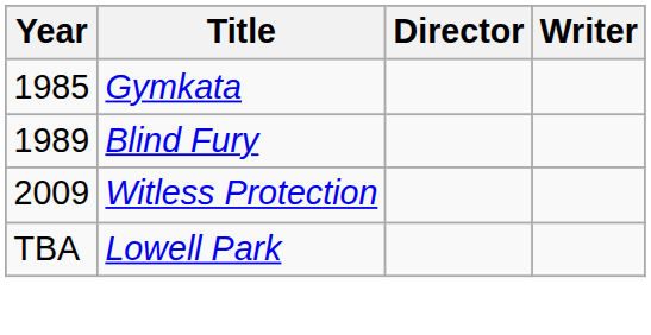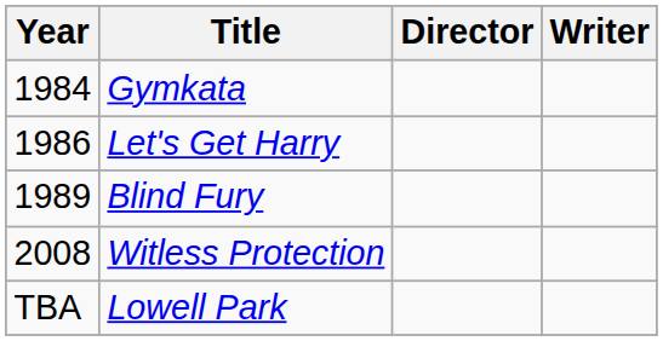Gymkata | Year: 1985 -> 1984
+ row: 1986 | Let's Get Harry
Witless Protection | Year: 2009 -> 2008
